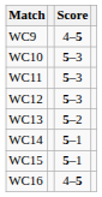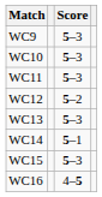WC9 | Score: 4–5 -> 5–3
WC12 | Score: 5–3 -> 5–2
WC13 | Score: 5–2 -> 5–3
WC15 | Score: 5–1 -> 5–3
